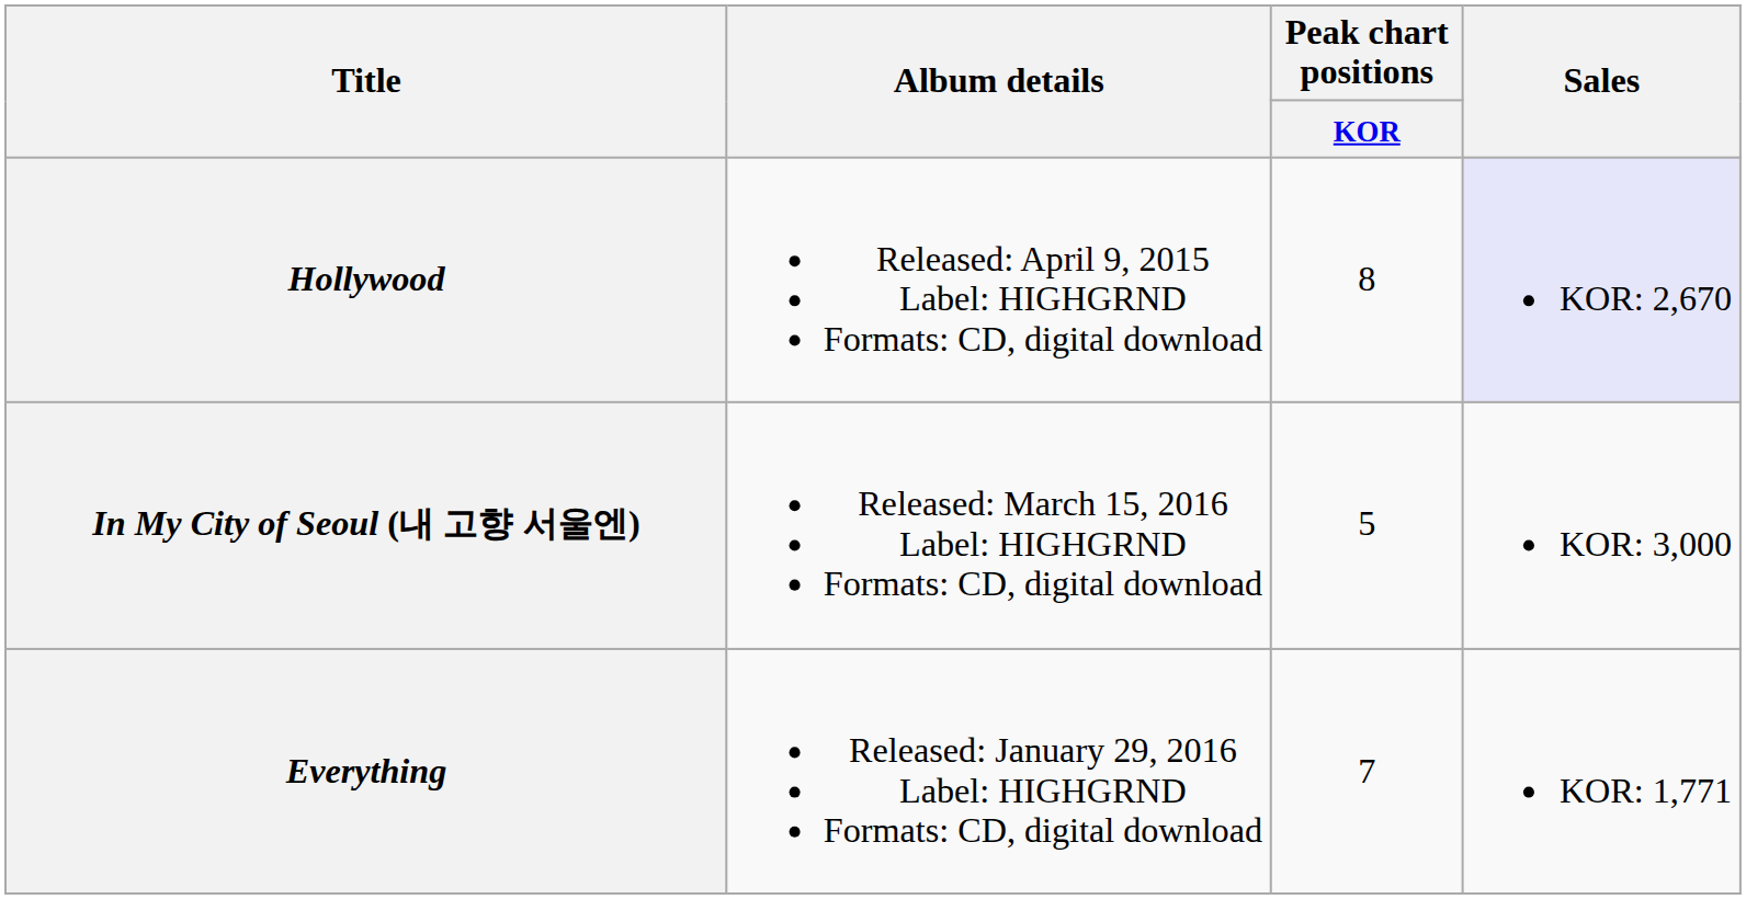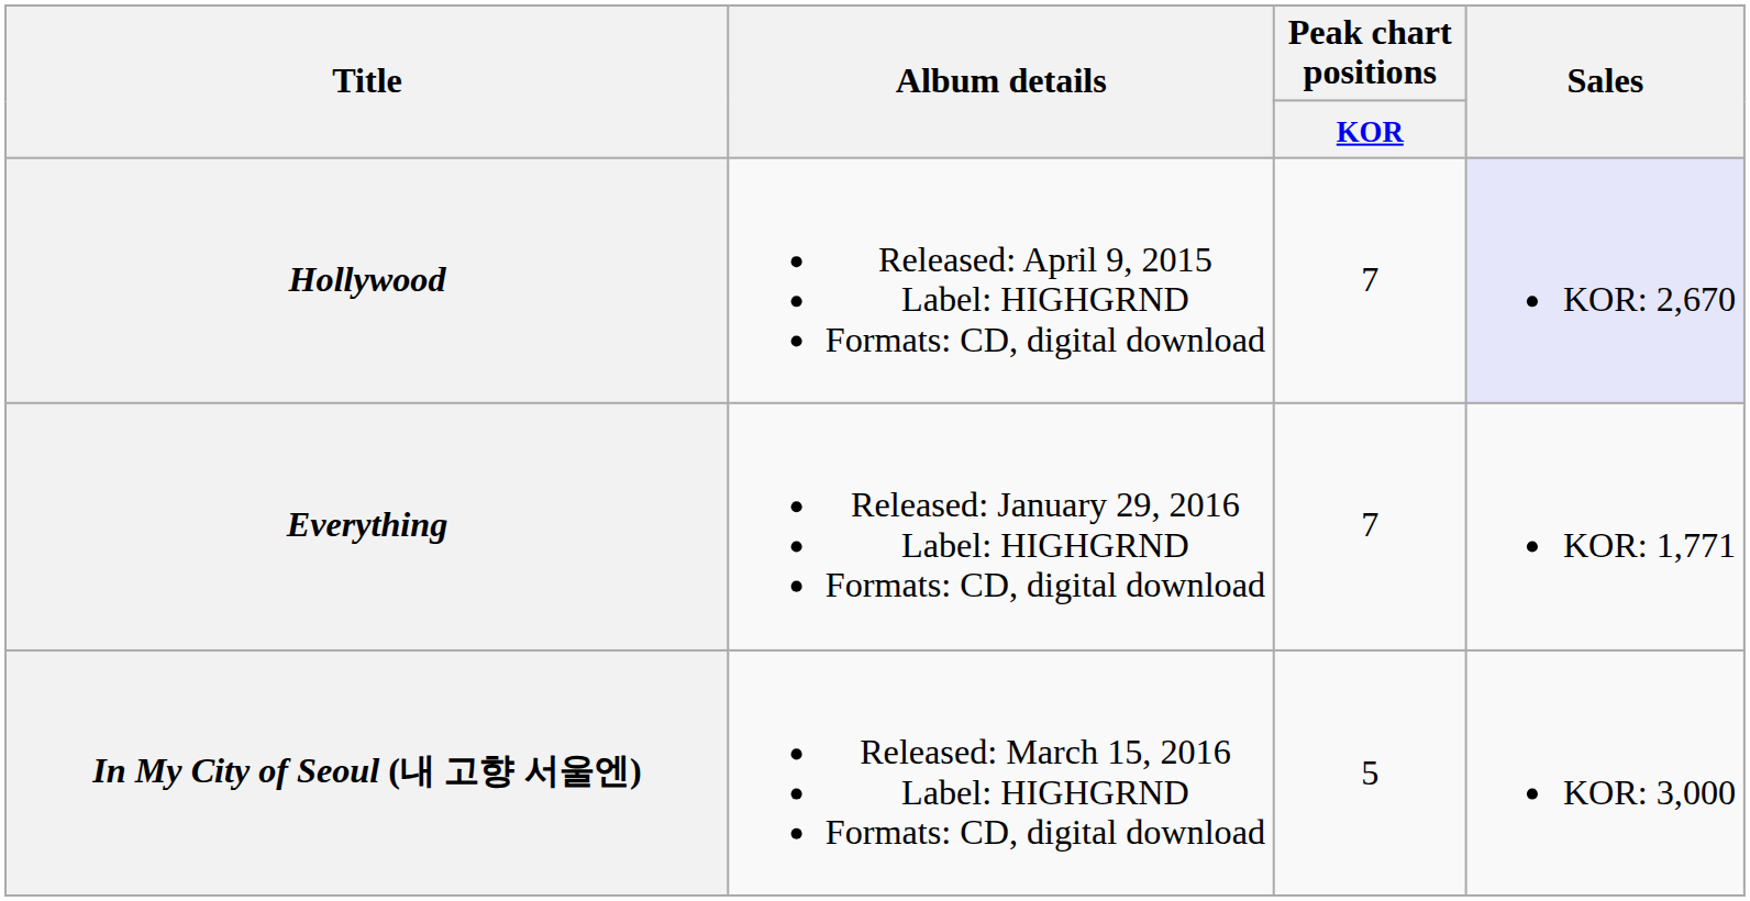Hollywood | Peak chart positions / KOR: 8 -> 7
rows swapped: Everything <-> In My City of Seoul (내 고향 서울엔)
